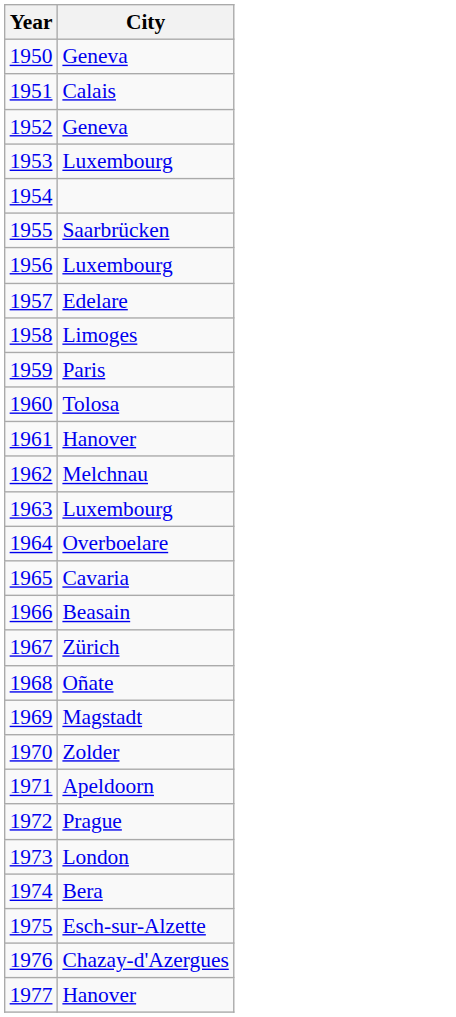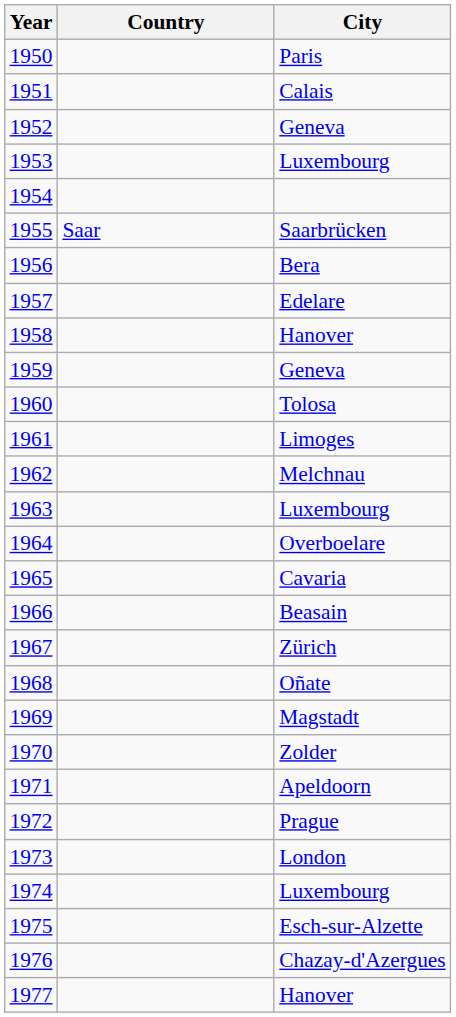+ column: Country | Saar
1950 | City: Geneva -> Paris
1956 | City: Luxembourg -> Bera
1958 | City: Limoges -> Hanover
1959 | City: Paris -> Geneva
1961 | City: Hanover -> Limoges
1974 | City: Bera -> Luxembourg
